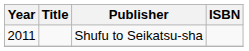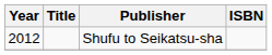Shufu to Seikatsu-sha | Year: 2011 -> 2012
